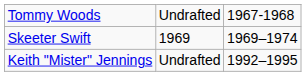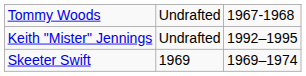rows swapped: Skeeter Swift <-> Keith "Mister" Jennings
